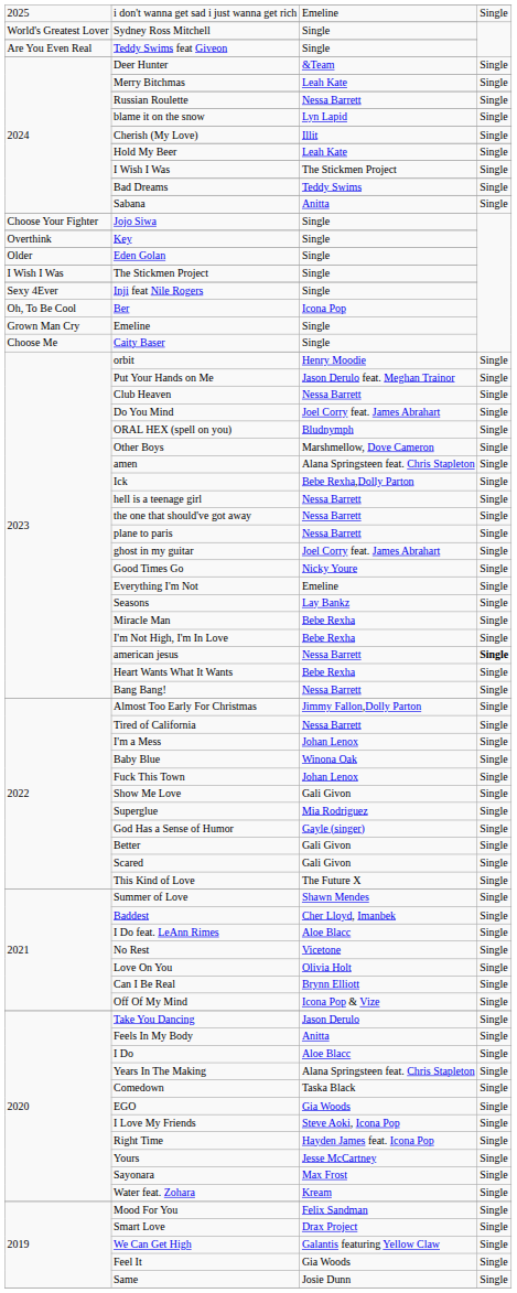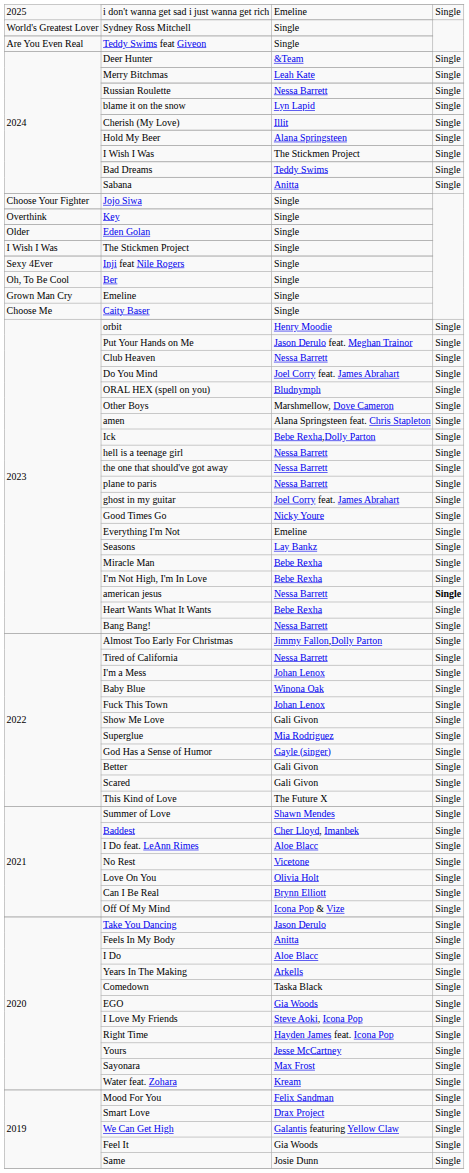Hold My Beer | column 3: Leah Kate -> Alana Springsteen
Ber | column 3: Icona Pop -> Single
Years In The Making | column 3: Alana Springsteen feat. Chris Stapleton -> Arkells
